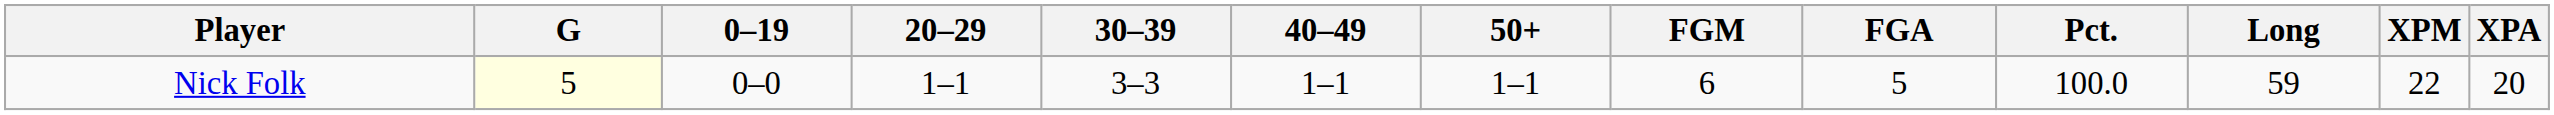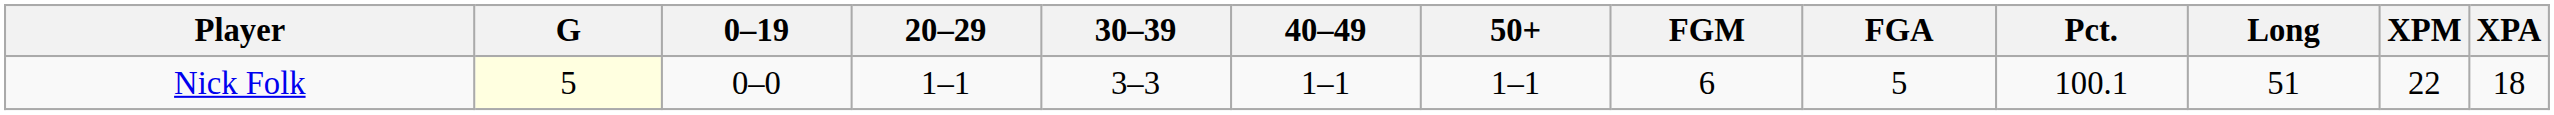Nick Folk | Pct.: 100.0 -> 100.1
Nick Folk | Long: 59 -> 51
Nick Folk | XPA: 20 -> 18
